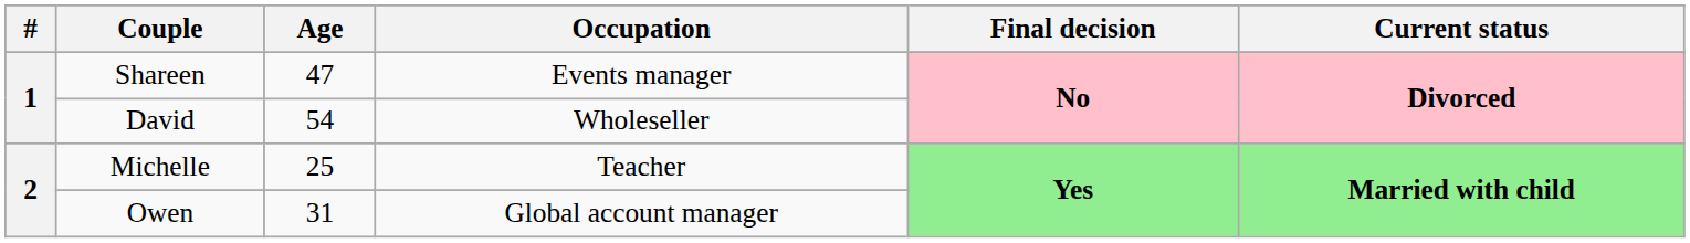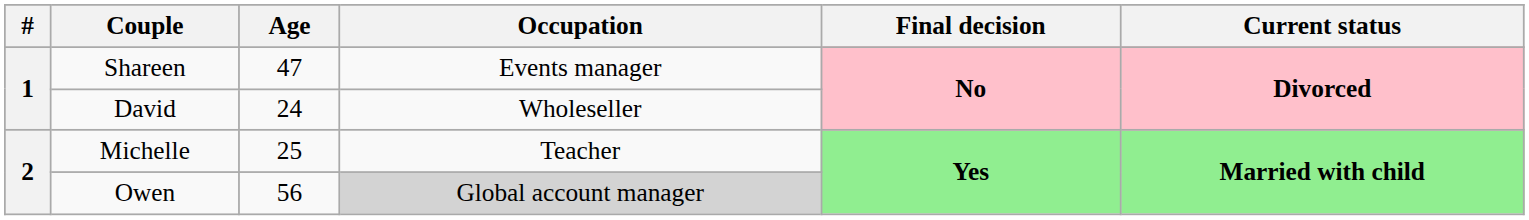David | Age: 54 -> 24
Owen | Age: 31 -> 56
Owen | Occupation: no background -> lightgrey background
